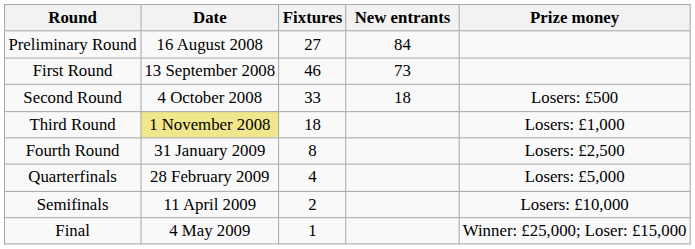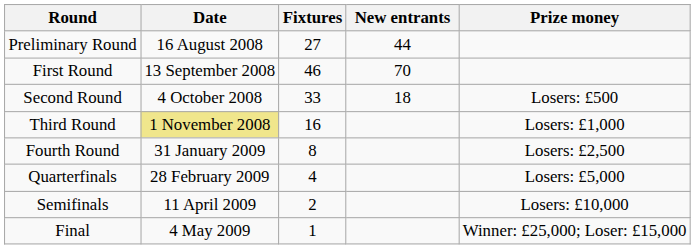Preliminary Round | New entrants: 84 -> 44
First Round | New entrants: 73 -> 70
Third Round | Fixtures: 18 -> 16
